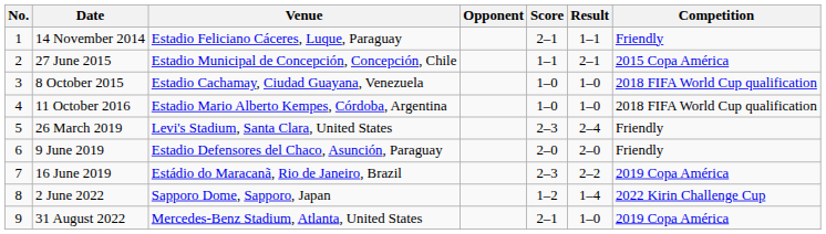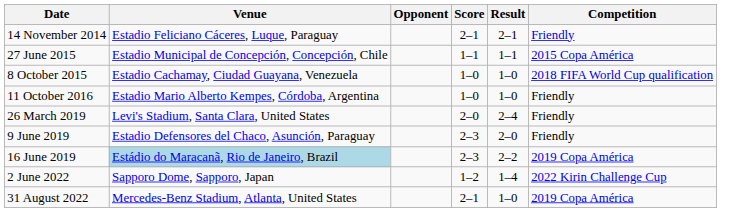- column: No. | 1 | 2 | 3 | 4 | 5 | 6 | 7 | 8 | 9
14 November 2014 | Result: 1–1 -> 2–1
27 June 2015 | Result: 2–1 -> 1–1
11 October 2016 | Competition: 2018 FIFA World Cup qualification -> Friendly
26 March 2019 | Score: 2–3 -> 2–0
9 June 2019 | Score: 2–0 -> 2–3
16 June 2019 | Venue: no background -> lightblue background
